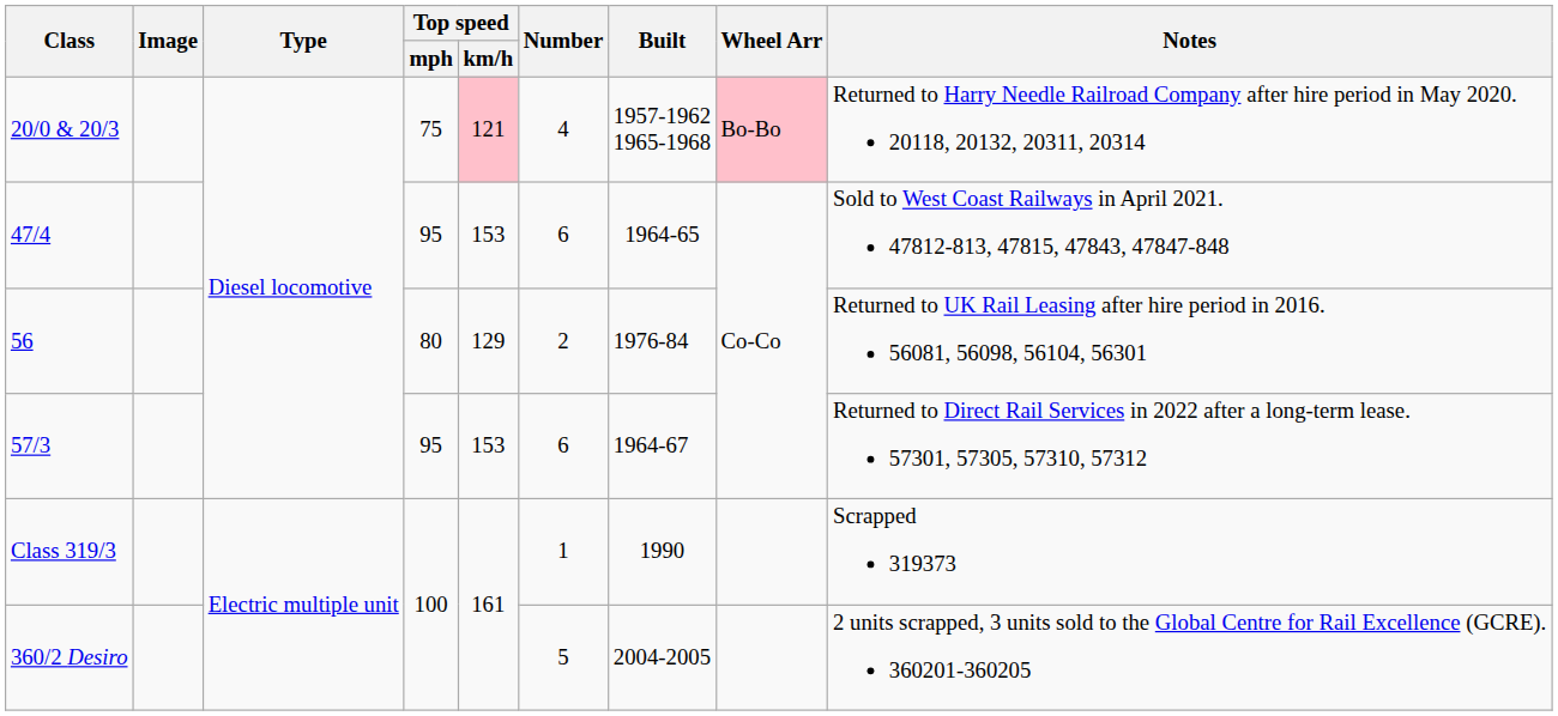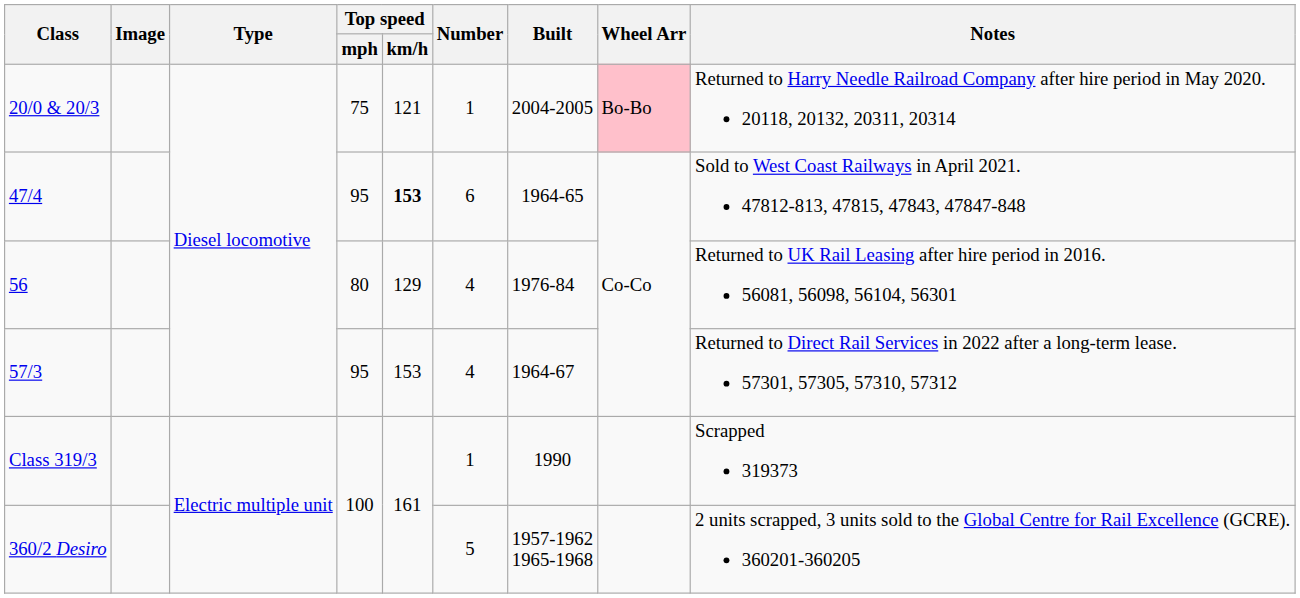20/0 & 20/3 | Top speed / km/h: pink background -> no background
20/0 & 20/3 | Number: 4 -> 1
20/0 & 20/3 | Built: 1957-1962 1965-1968 -> 2004-2005
47/4 | Top speed / km/h: normal -> bold
56 | Number: 2 -> 4
57/3 | Number: 6 -> 4
360/2 Desiro | Built: 2004-2005 -> 1957-1962 1965-1968
